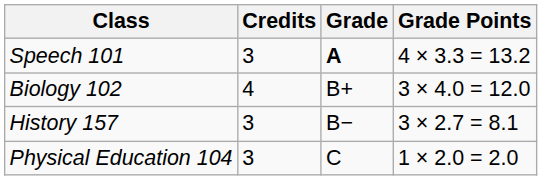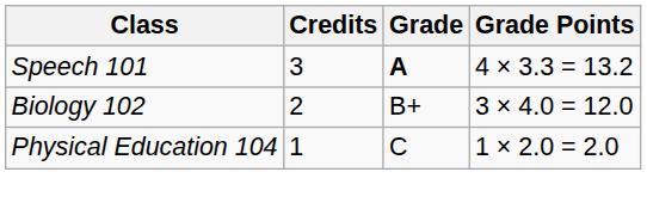Biology 102 | Credits: 4 -> 2
- row: History 157 | 3 | B− | 3 × 2.7 = 8.1
Physical Education 104 | Credits: 3 -> 1
